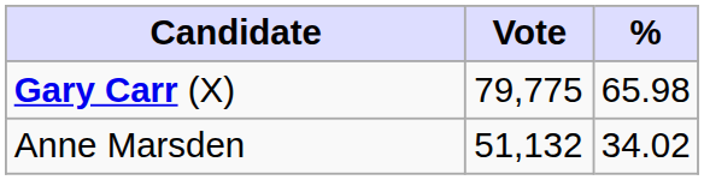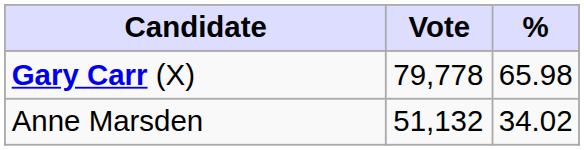Gary Carr (X) | Vote: 79,775 -> 79,778
